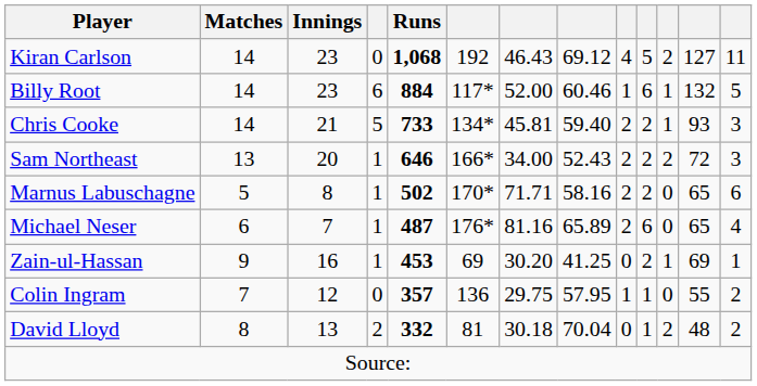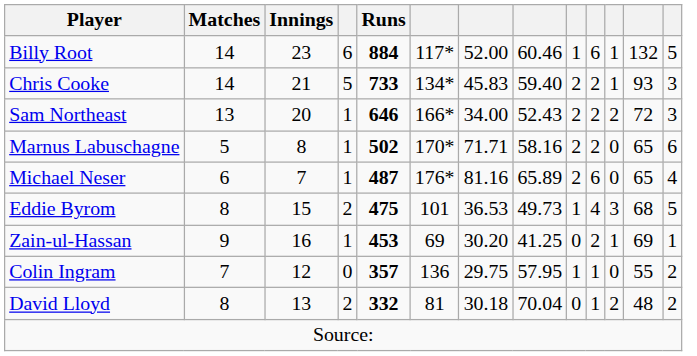- row: Kiran Carlson | 14 | 23 | 0 | 1,068 | 192 | 46.43 | 69.12 | 4 | 5 | 2 | 127 | 11
Chris Cooke | column 7: 45.81 -> 45.83
+ row: Eddie Byrom | 8 | 15 | 2 | 475 | 101 | 36.53 | 49.73 | 1 | 4 | 3 | 68 | 5
